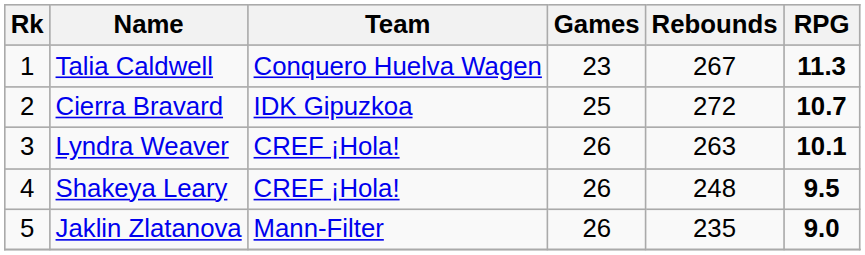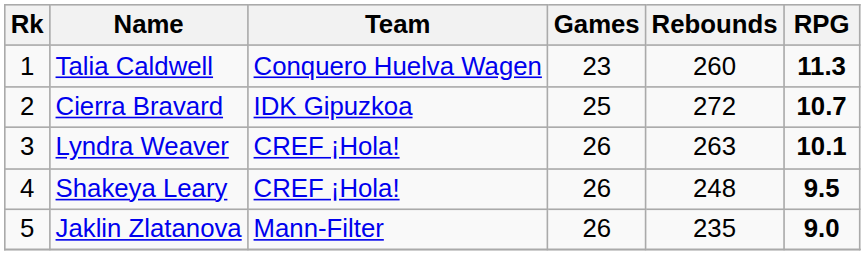Talia Caldwell | Rebounds: 267 -> 260
